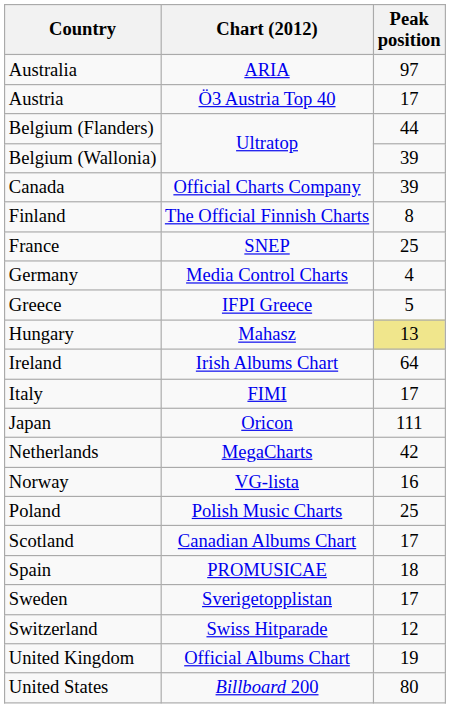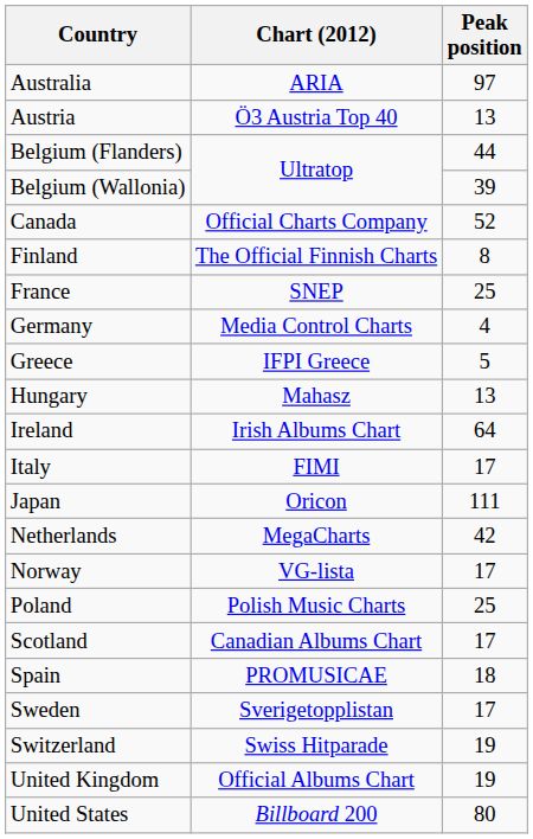Austria | Peak position: 17 -> 13
Canada | Peak position: 39 -> 52
Hungary | Peak position: khaki background -> no background
Norway | Peak position: 16 -> 17
Switzerland | Peak position: 12 -> 19
